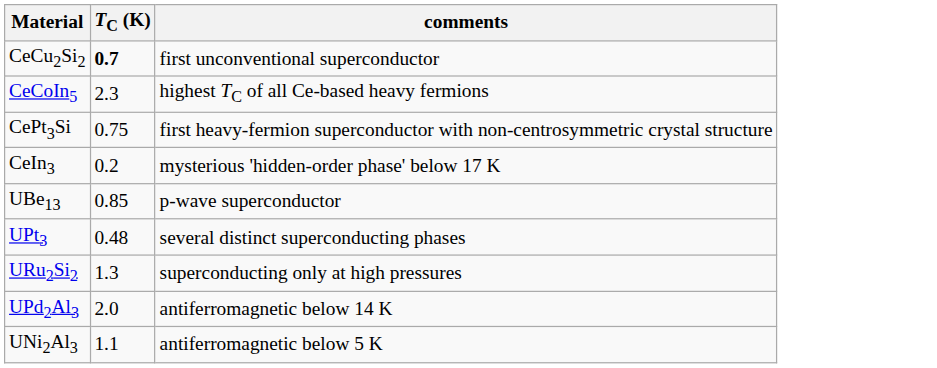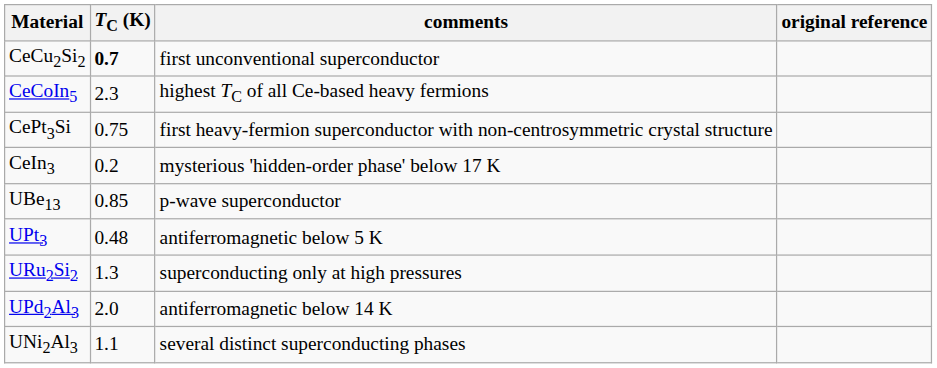+ column: original reference
UPt3 | comments: several distinct superconducting phases -> antiferromagnetic below 5 K
UNi2Al3 | comments: antiferromagnetic below 5 K -> several distinct superconducting phases
